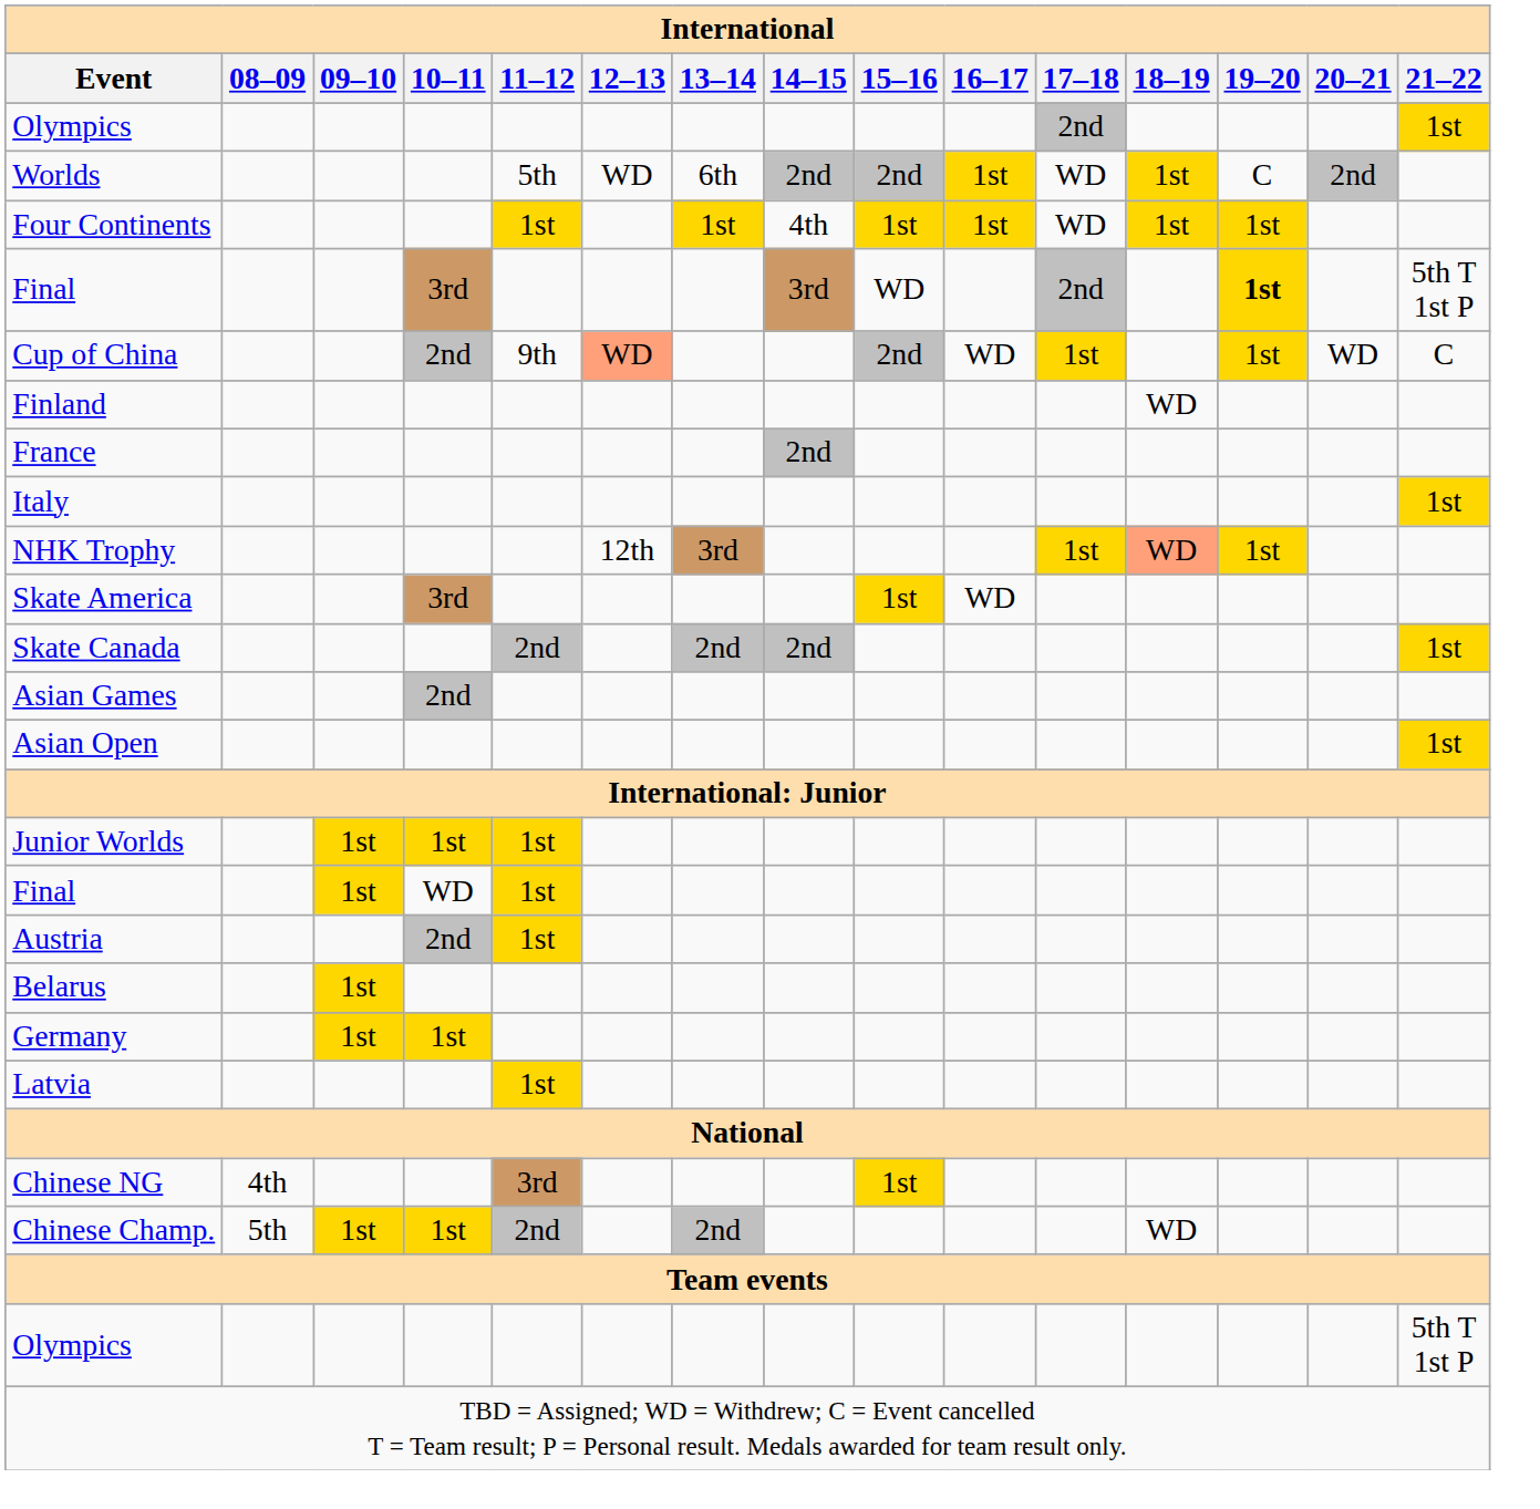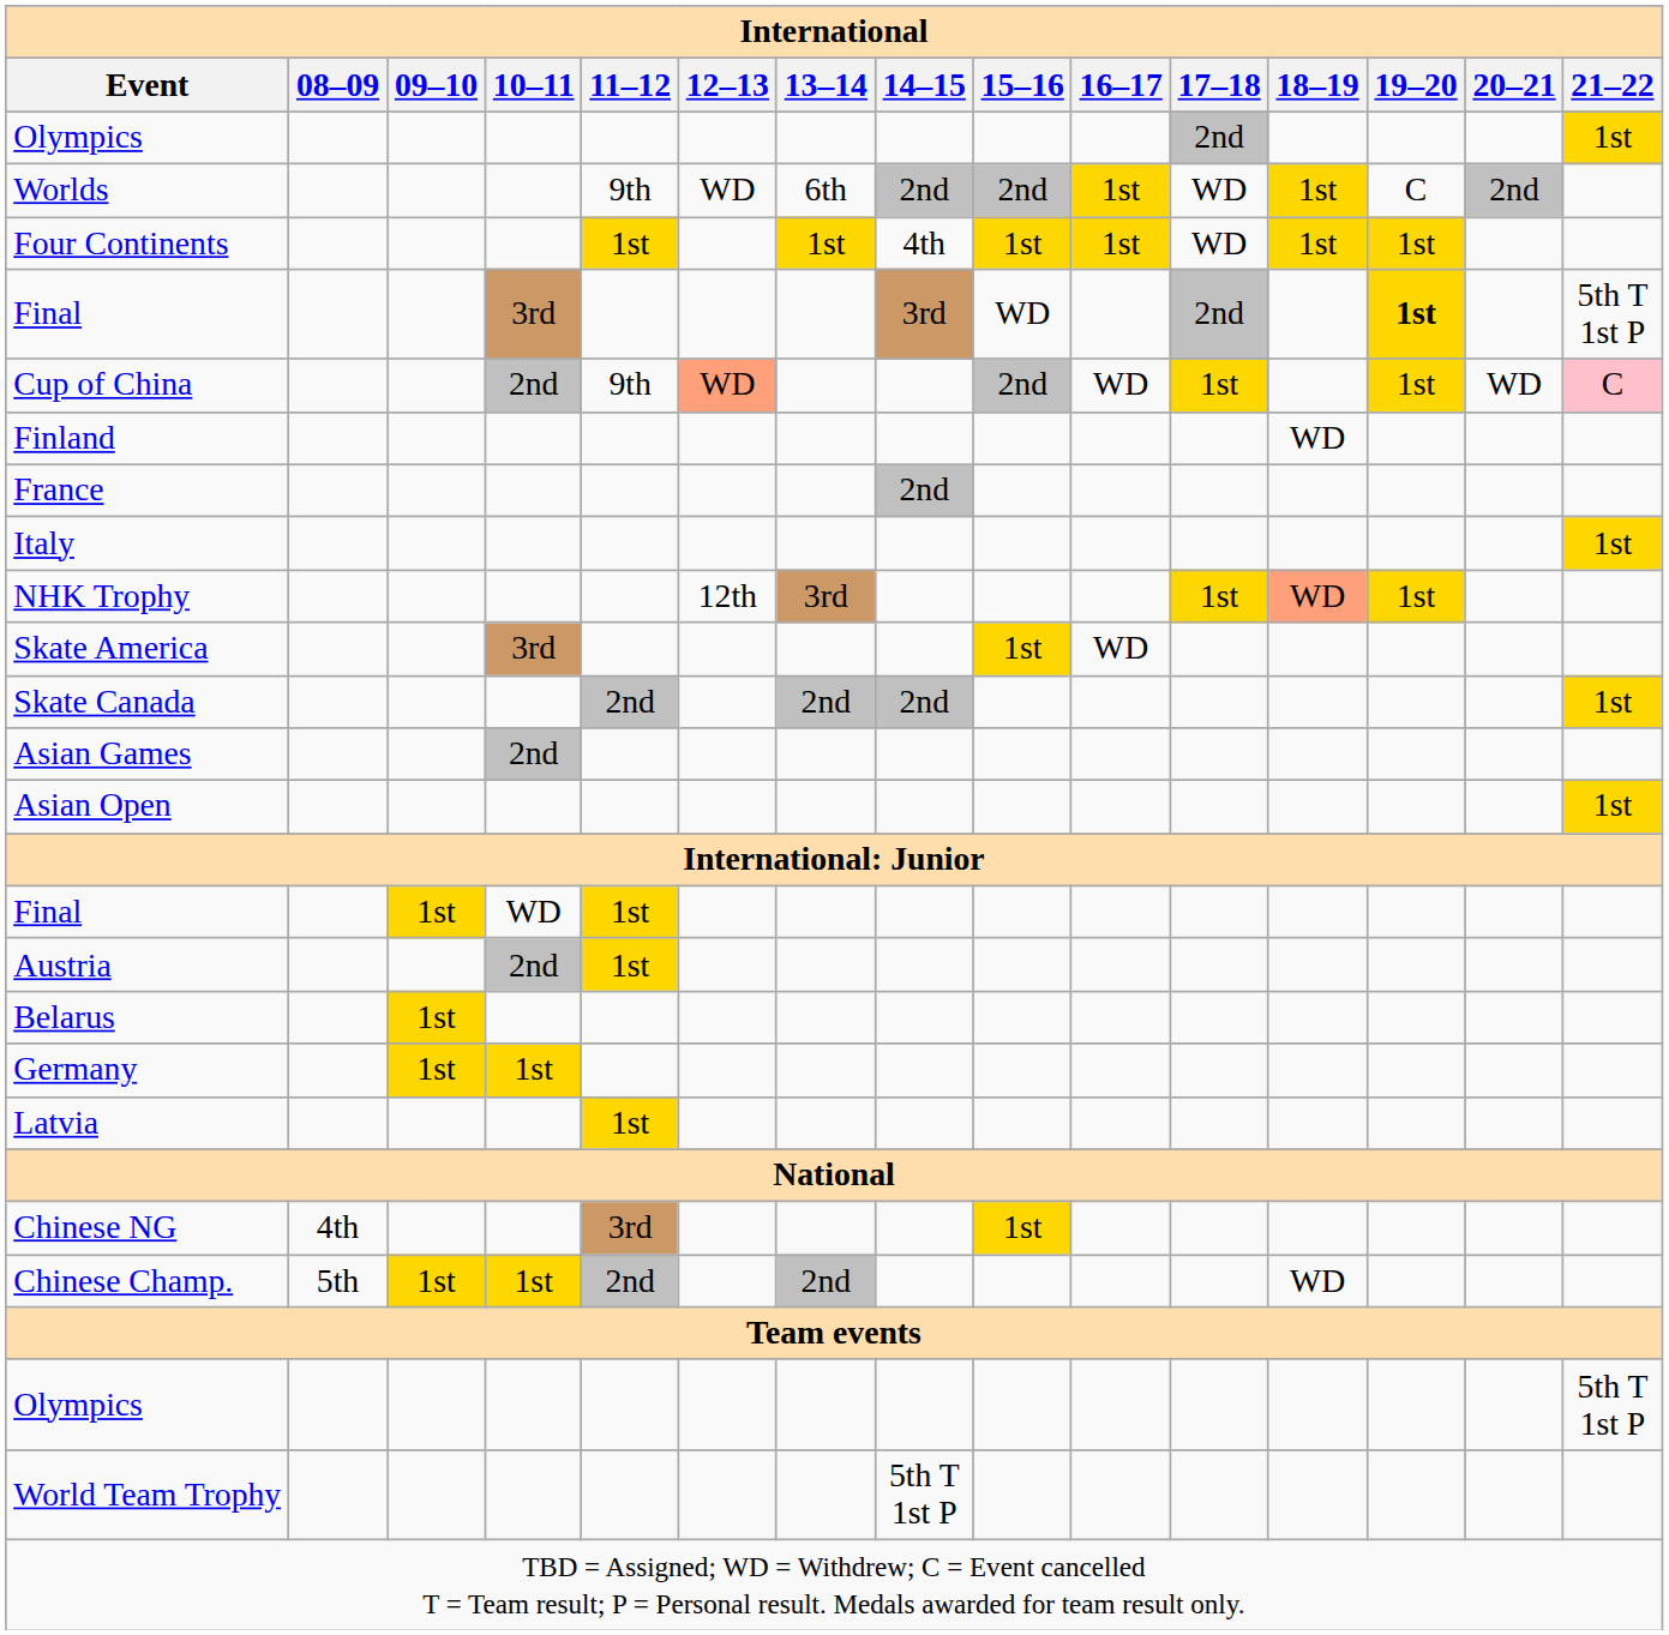Worlds | 11–12: 5th -> 9th
Cup of China | 21–22: no background -> pink background
- row: Junior Worlds | 1st | 1st | 1st
+ row: World Team Trophy | 5th T 1st P
